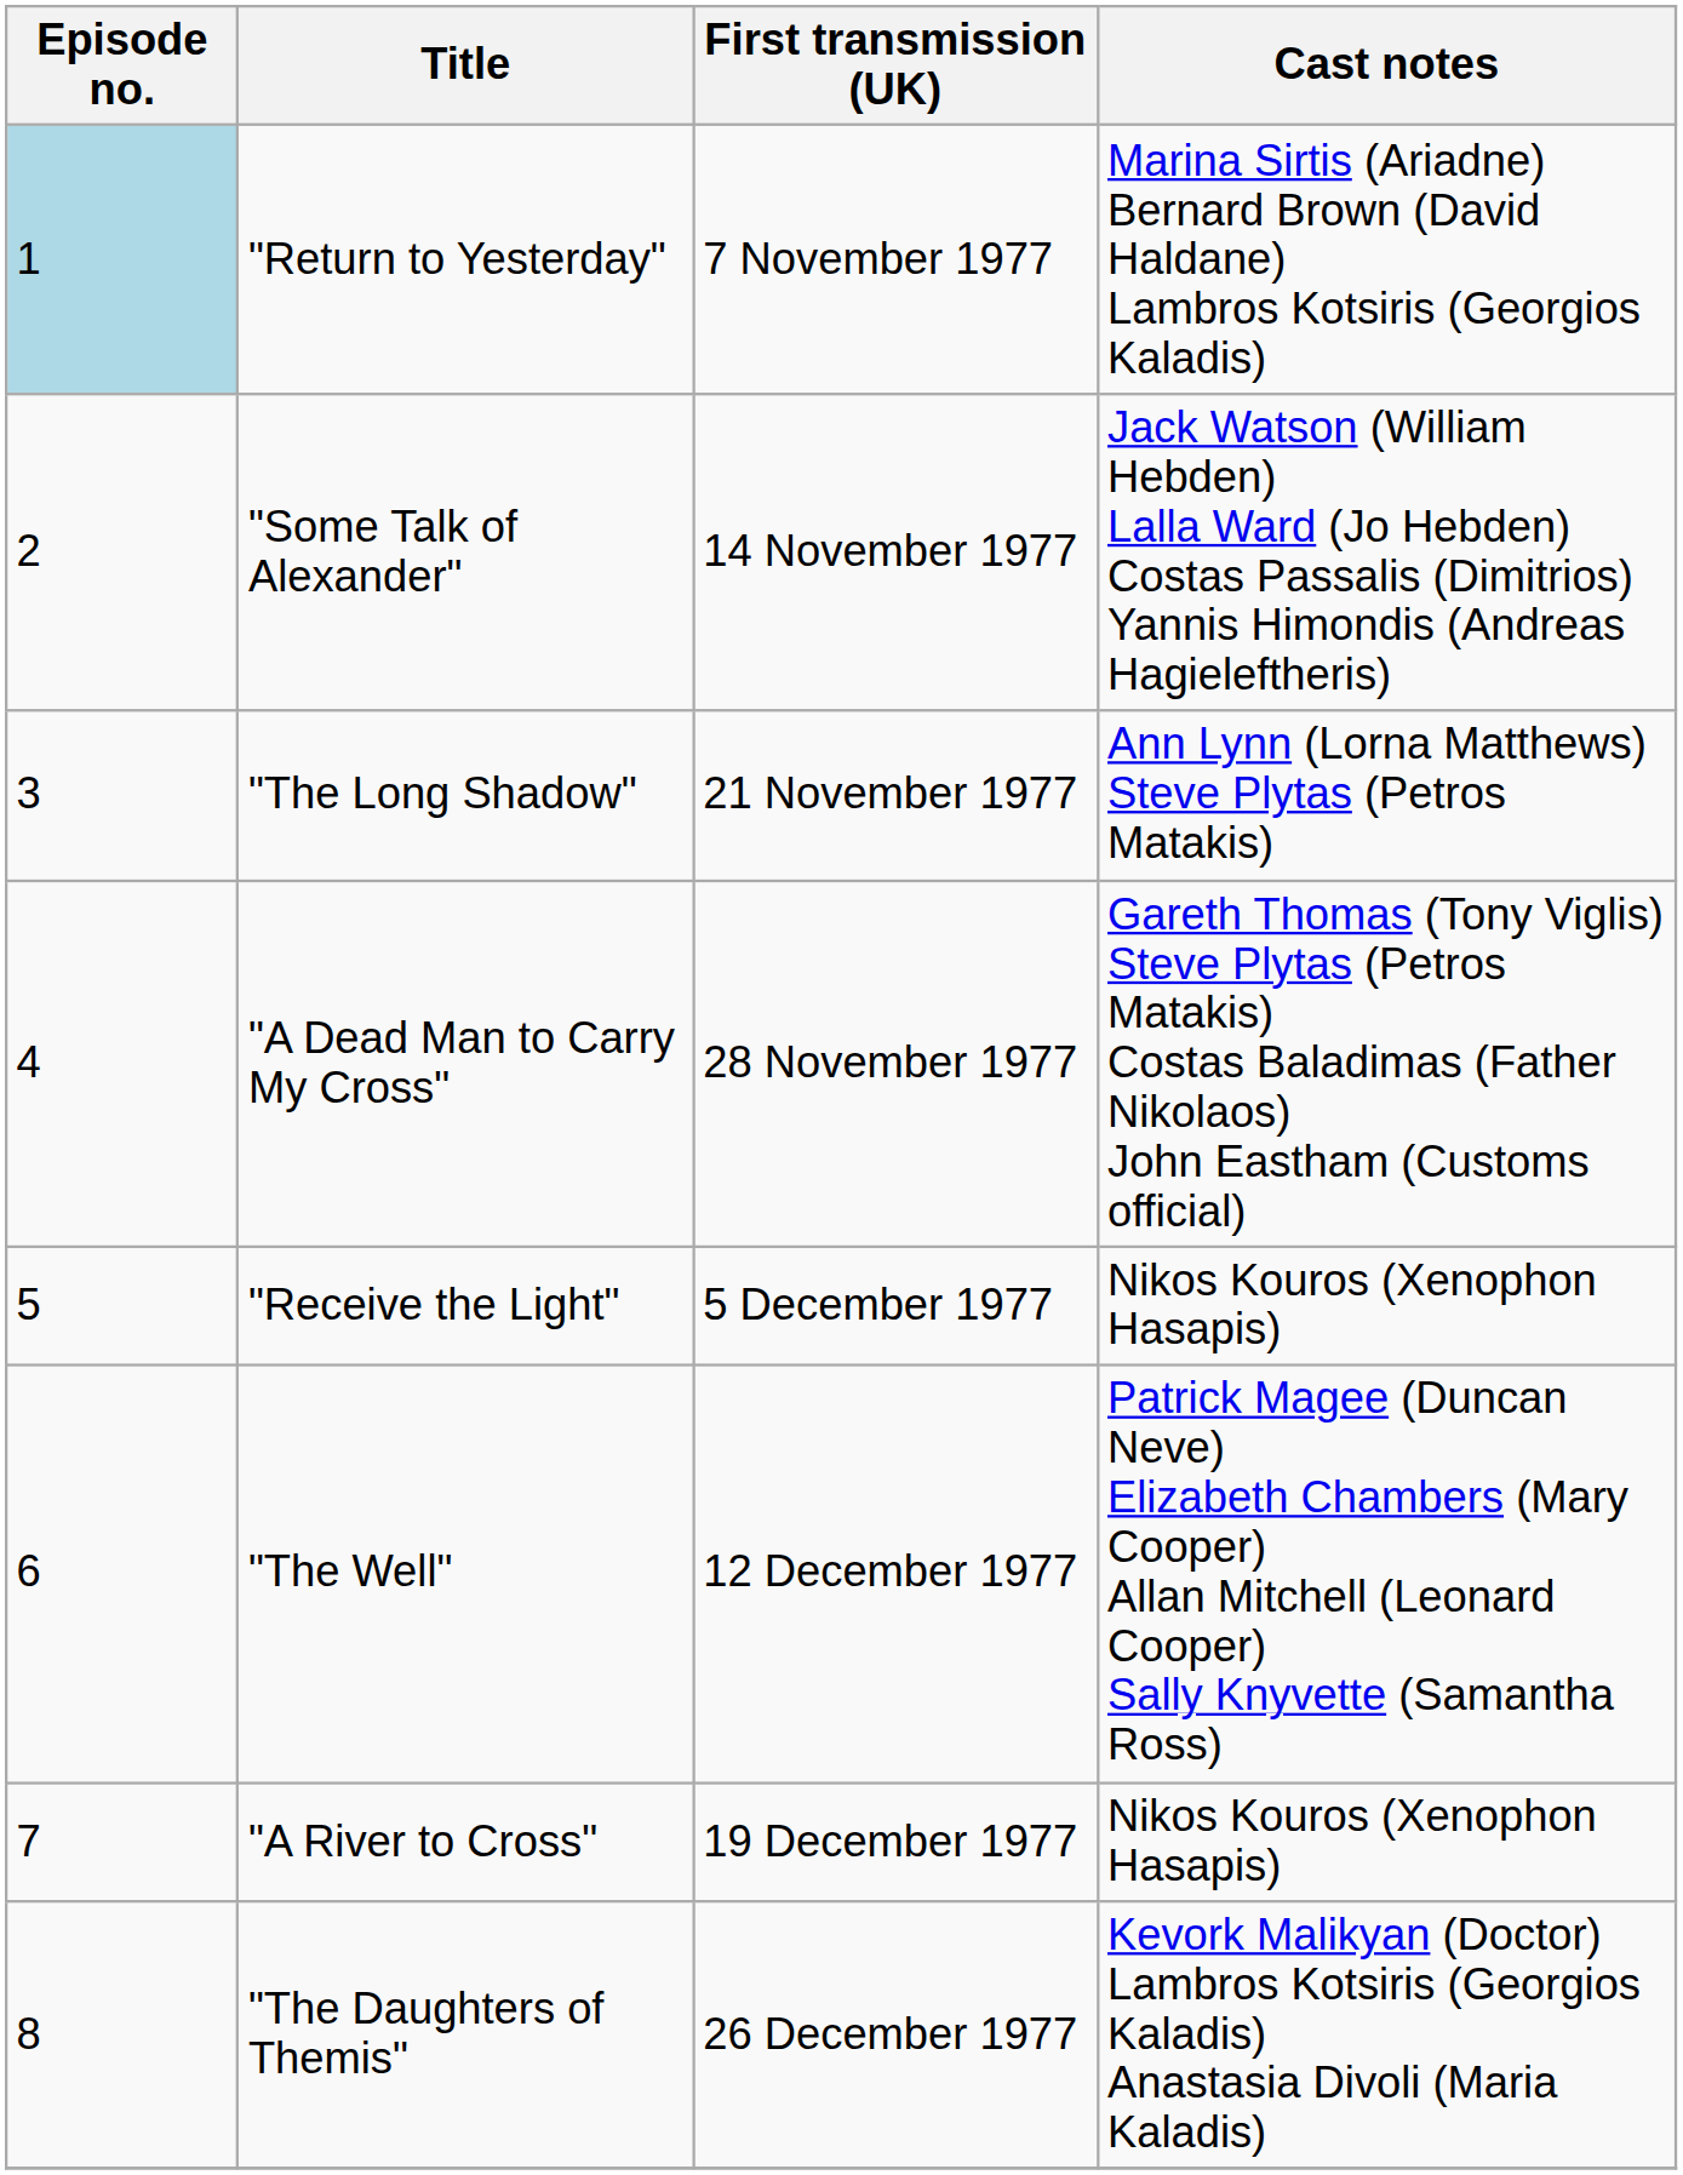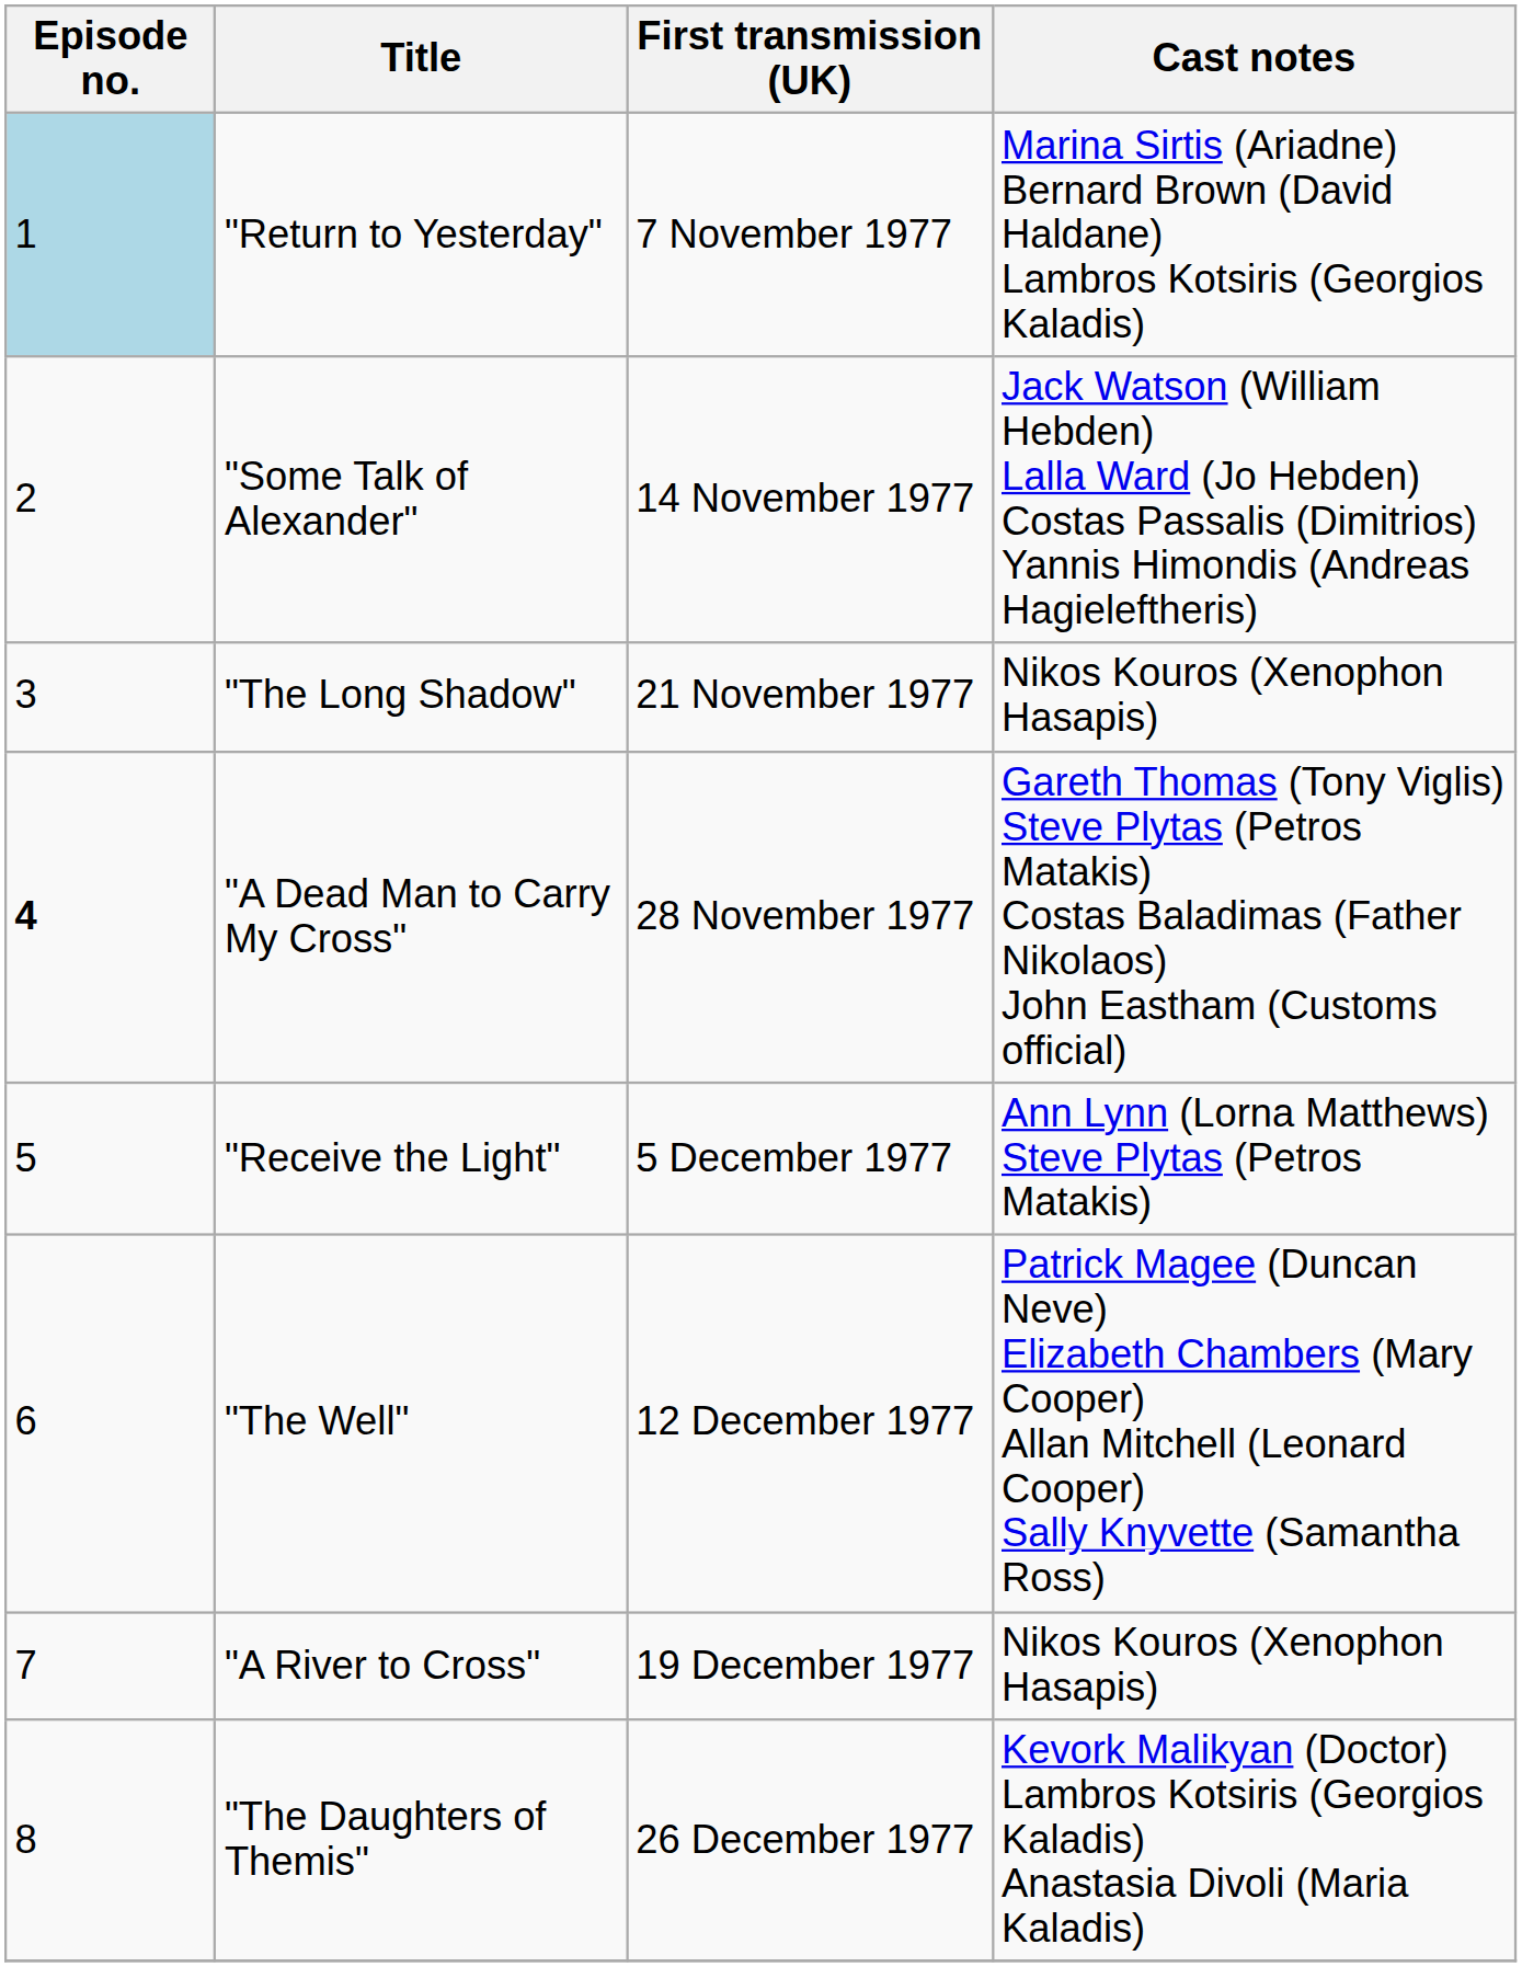"The Long Shadow" | Cast notes: Ann Lynn (Lorna Matthews) Steve Plytas (Petros Matakis) -> Nikos Kouros (Xenophon Hasapis)
"A Dead Man to Carry My Cross" | Episode no.: normal -> bold
"Receive the Light" | Cast notes: Nikos Kouros (Xenophon Hasapis) -> Ann Lynn (Lorna Matthews) Steve Plytas (Petros Matakis)
